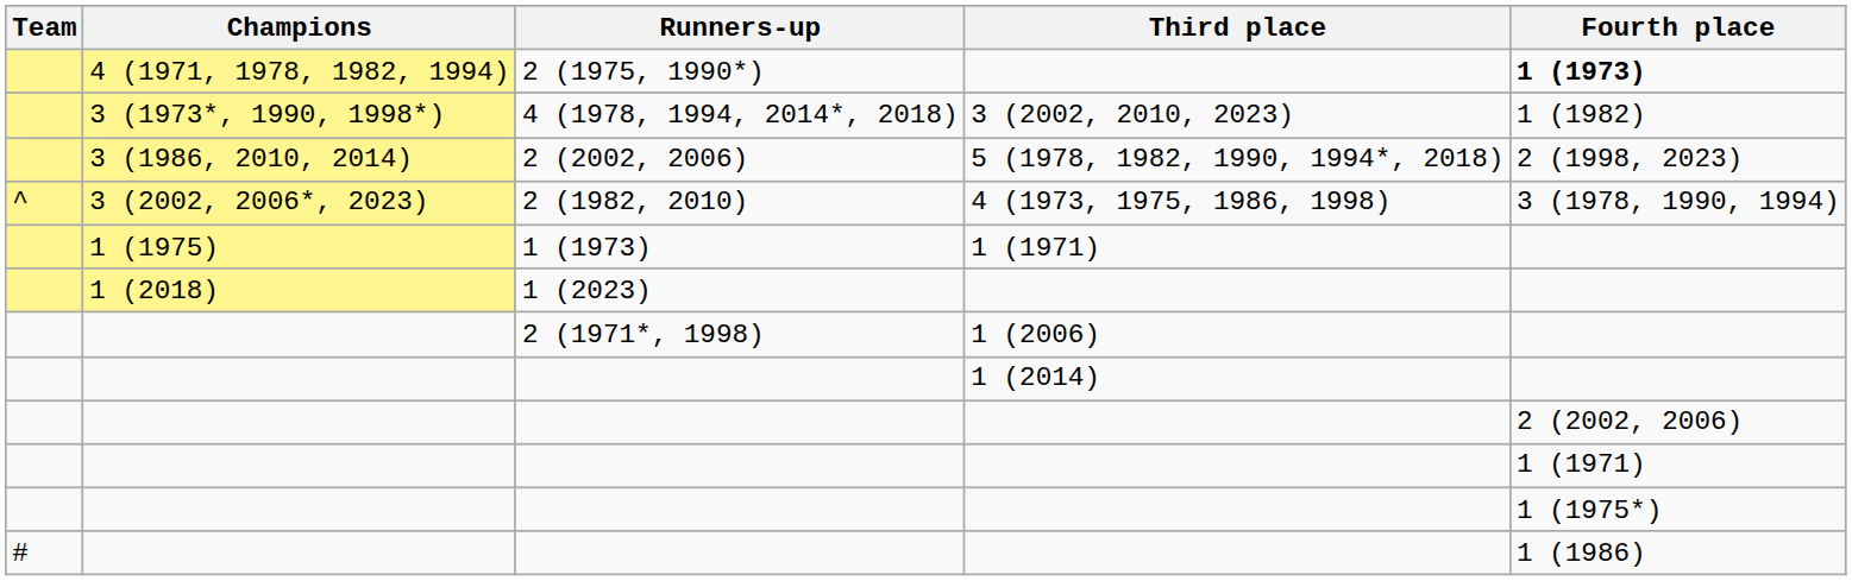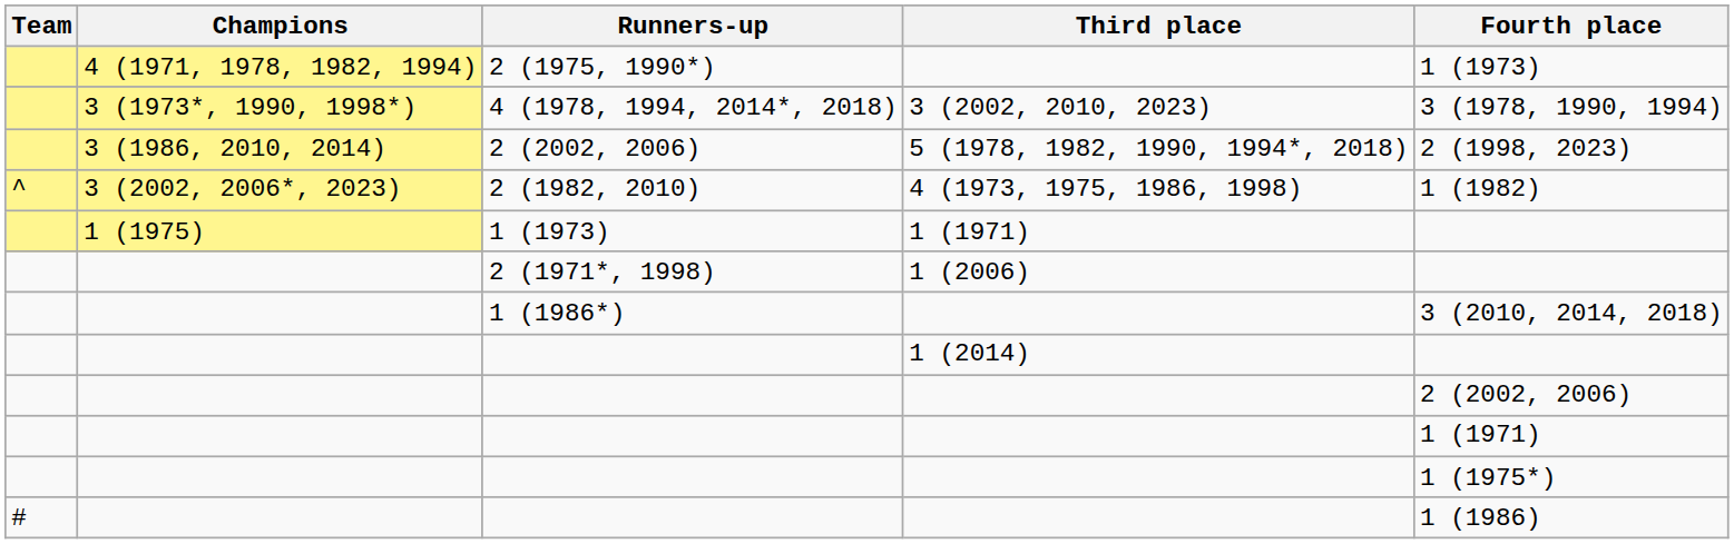2 (1975, 1990*) | Fourth place: bold -> normal
4 (1978, 1994, 2014*, 2018) | Fourth place: 1 (1982) -> 3 (1978, 1990, 1994)
2 (1982, 2010) | Fourth place: 3 (1978, 1990, 1994) -> 1 (1982)
- row: 1 (2018) | 1 (2023)
+ row: 1 (1986*) | 3 (2010, 2014, 2018)
